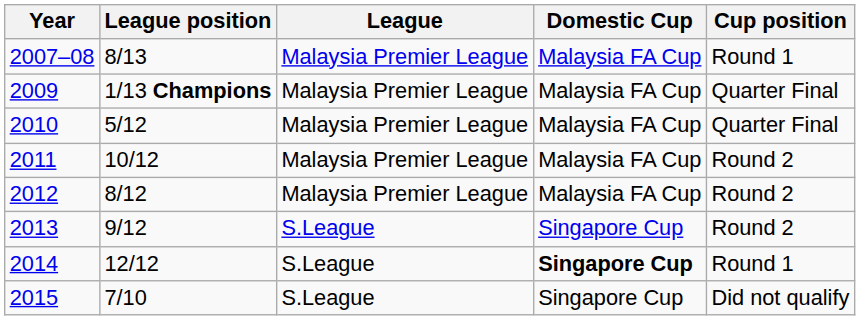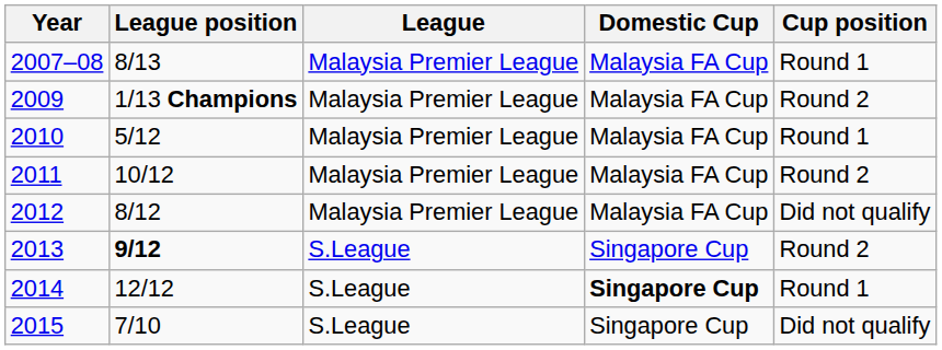2009 | Cup position: Quarter Final -> Round 2
2010 | Cup position: Quarter Final -> Round 1
2012 | Cup position: Round 2 -> Did not qualify
2013 | League position: normal -> bold
